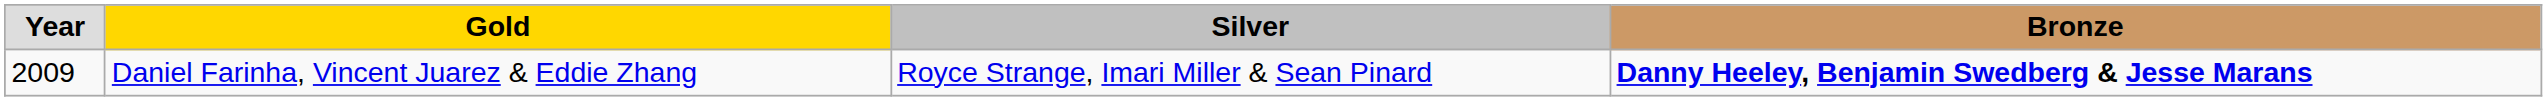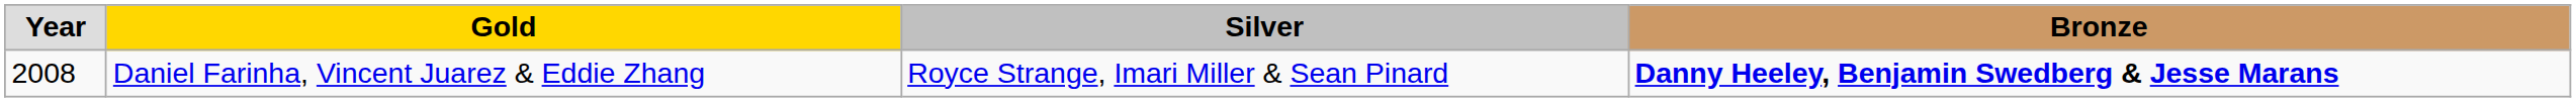Daniel Farinha, Vincent Juarez & Eddie Zhang | Year: 2009 -> 2008
